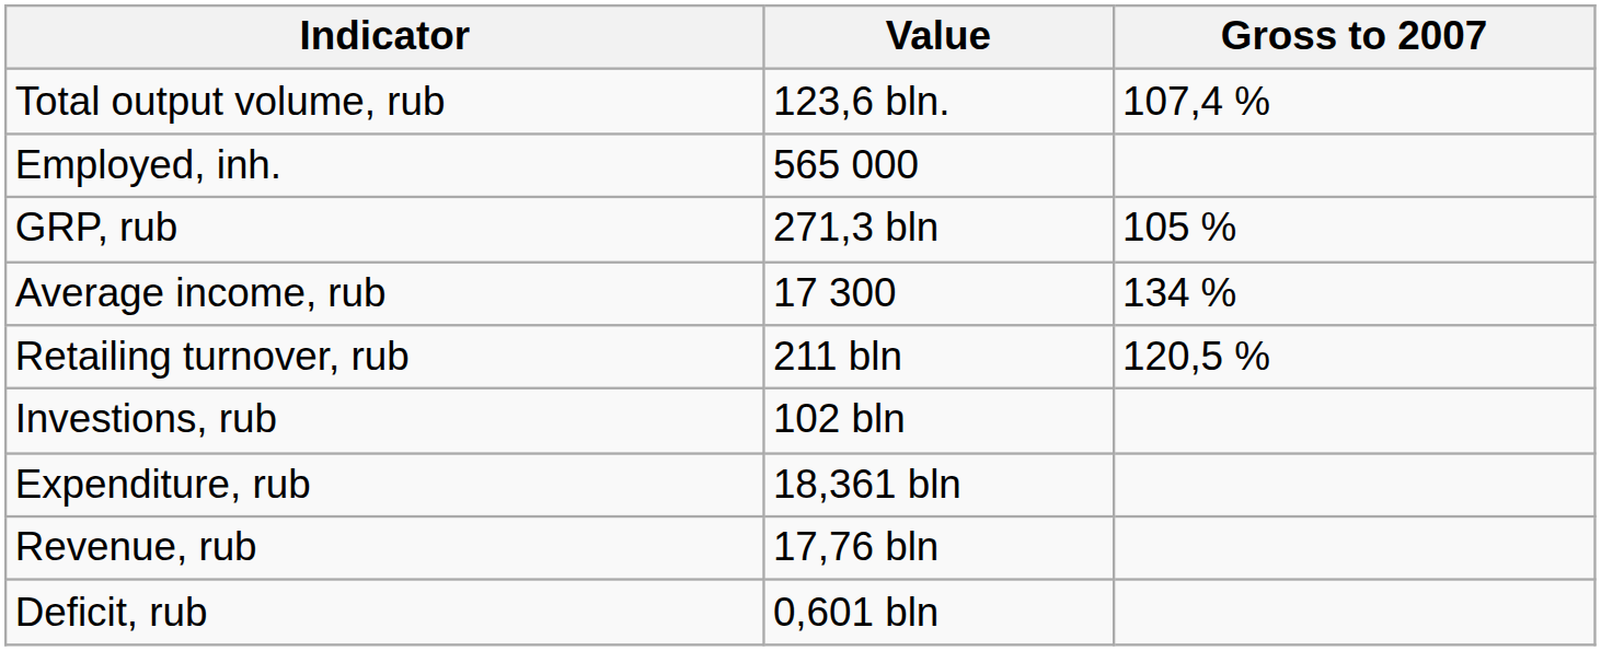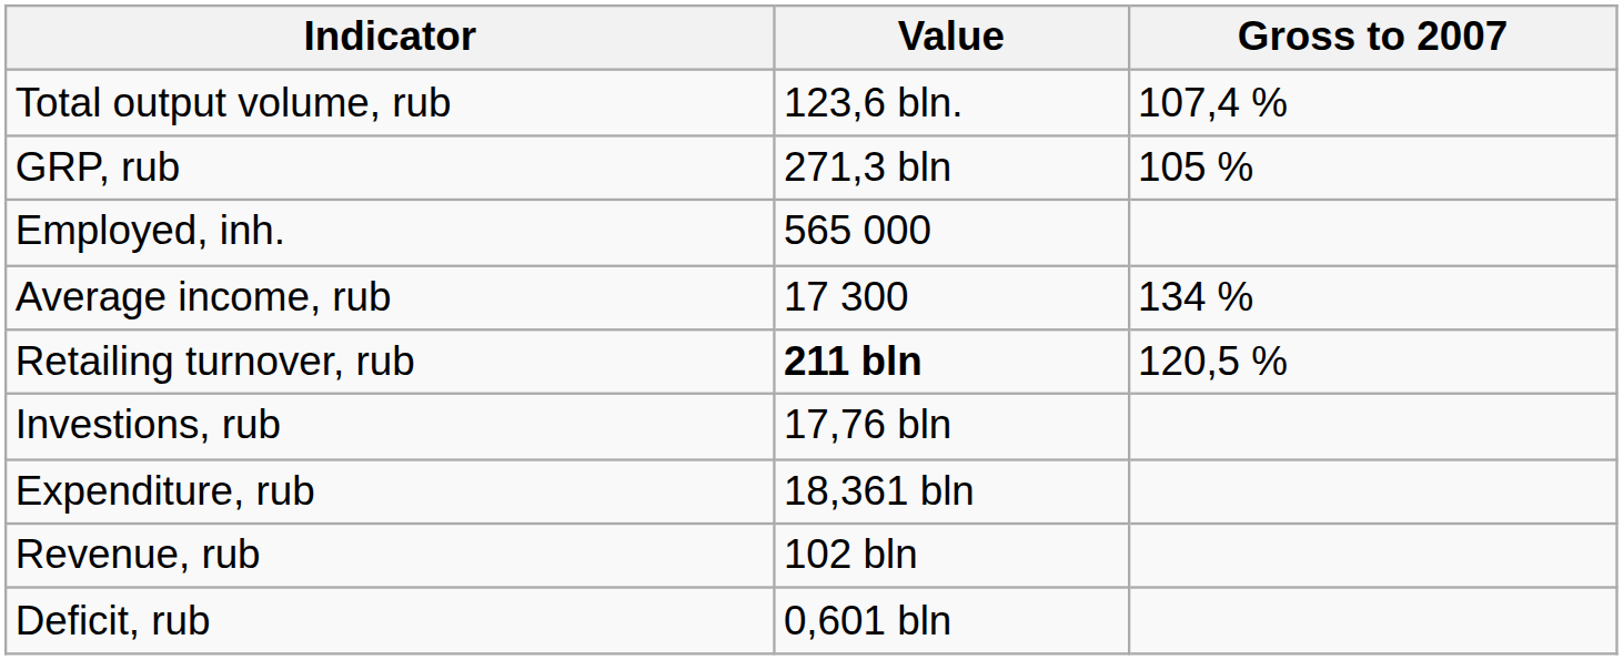rows swapped: Employed, inh. <-> GRP, rub
Retailing turnover, rub | Value: normal -> bold
Investions, rub | Value: 102 bln -> 17,76 bln
Revenue, rub | Value: 17,76 bln -> 102 bln
